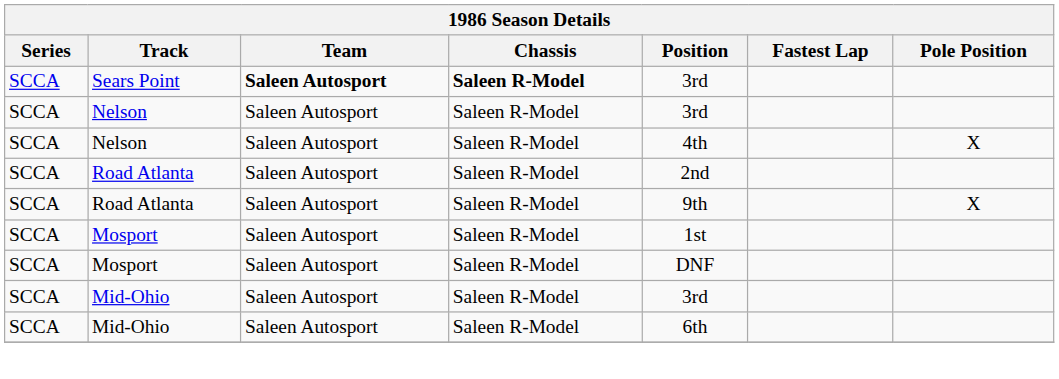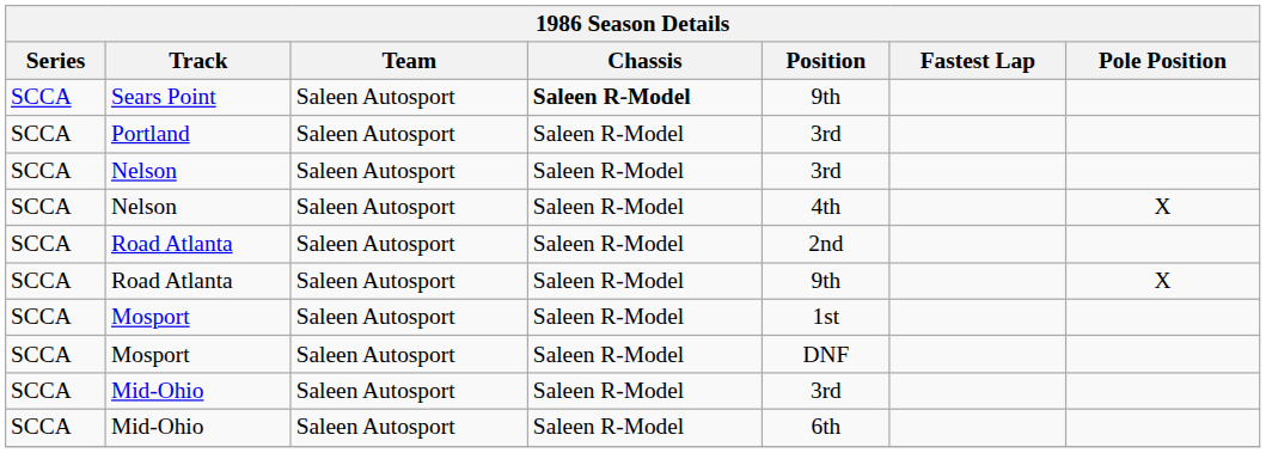Sears Point | Team: bold -> normal
Sears Point | Position: 3rd -> 9th
+ row: SCCA | Portland | Saleen Autosport | Saleen R-Model | 3rd
